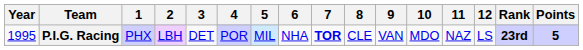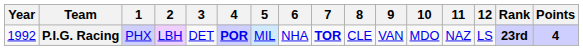P.I.G. Racing | Year: 1995 -> 1992
P.I.G. Racing | 4: normal -> bold
P.I.G. Racing | Points: 5 -> 4
